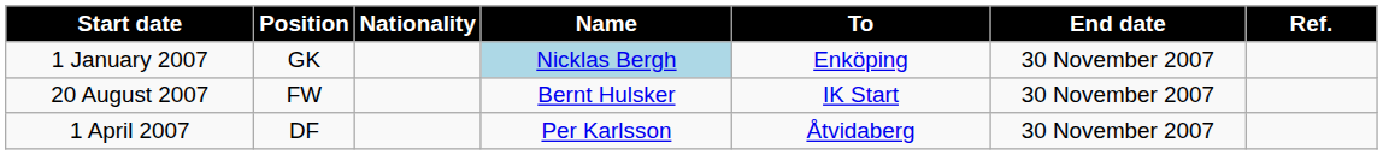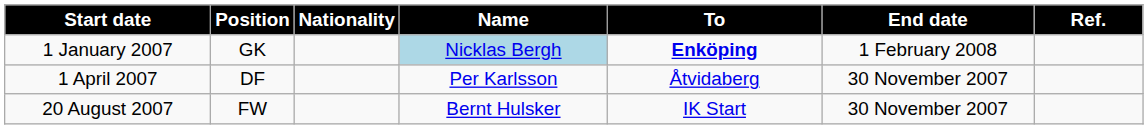1 January 2007 | To: normal -> bold
1 January 2007 | End date: 30 November 2007 -> 1 February 2008
rows swapped: 1 April 2007 <-> 20 August 2007
